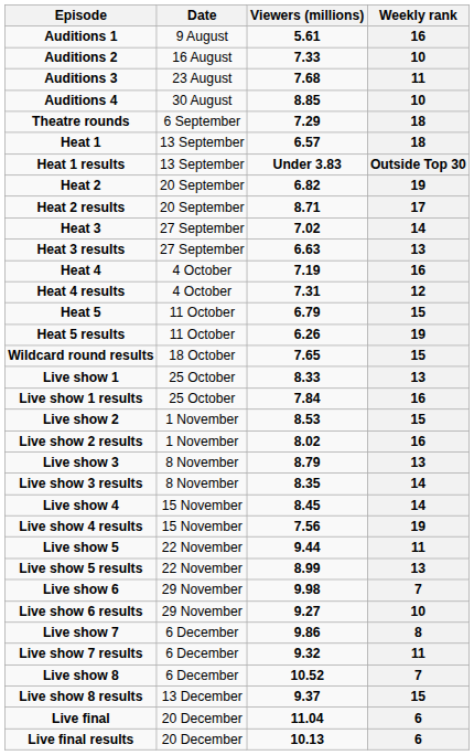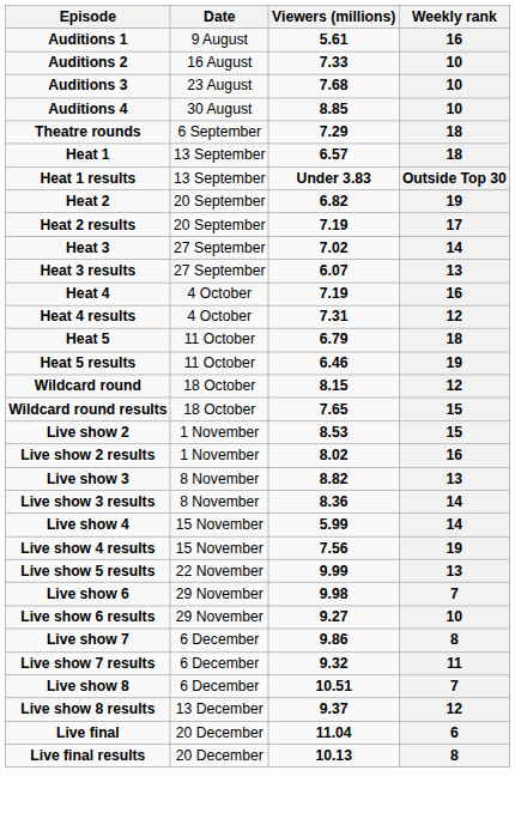Auditions 3 | Weekly rank: 11 -> 10
Heat 2 results | Viewers (millions): 8.71 -> 7.19
Heat 3 results | Viewers (millions): 6.63 -> 6.07
Heat 5 | Weekly rank: 15 -> 18
Heat 5 results | Viewers (millions): 6.26 -> 6.46
+ row: Wildcard round | 18 October | 8.15 | 12
- row: Live show 1 | 25 October | 8.33 | 13
- row: Live show 1 results | 25 October | 7.84 | 16
Live show 3 | Viewers (millions): 8.79 -> 8.82
Live show 3 results | Viewers (millions): 8.35 -> 8.36
Live show 4 | Viewers (millions): 8.45 -> 5.99
- row: Live show 5 | 22 November | 9.44 | 11
Live show 5 results | Viewers (millions): 8.99 -> 9.99
Live show 8 | Viewers (millions): 10.52 -> 10.51
Live show 8 results | Weekly rank: 15 -> 12
Live final results | Weekly rank: 6 -> 8
